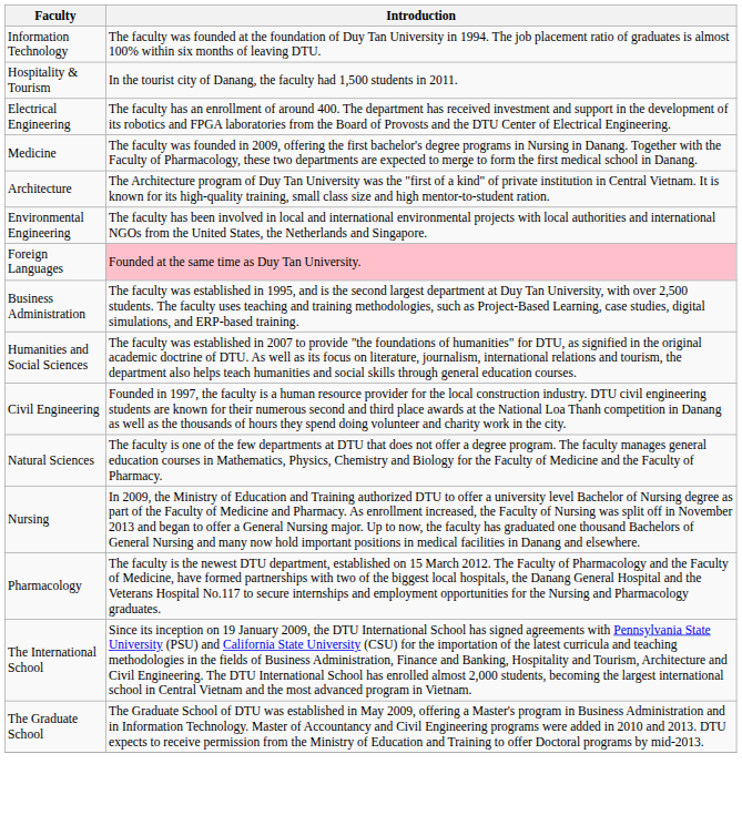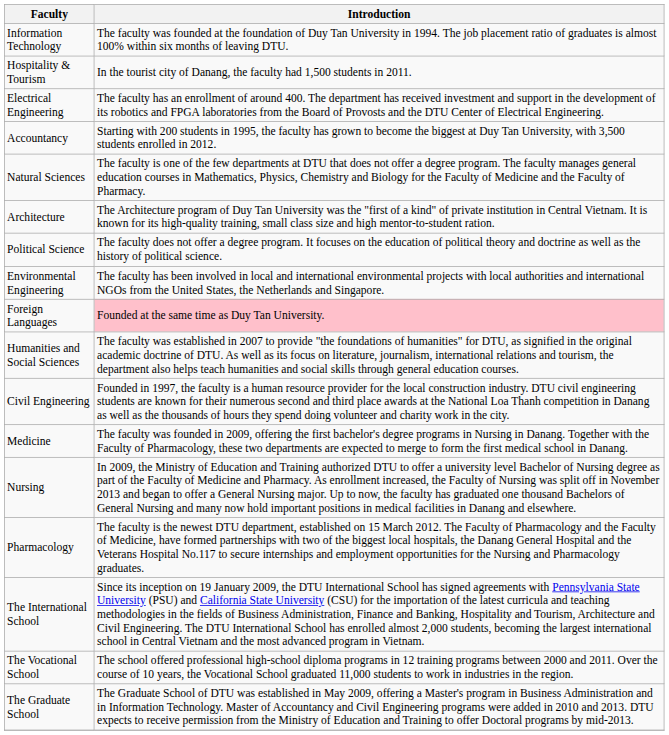+ row: Accountancy | Starting with 200 students in 1995, the faculty has grown to become the biggest at Duy Tan University, with 3,500 students enrolled in 2012.
rows swapped: Natural Sciences <-> Medicine
+ row: Political Science | The faculty does not offer a degree program. It focuses on the education of political theory and doctrine as well as the history of political science.
- row: Business Administration | The faculty was established in 1995, and is the second largest department at Duy Tan University, with over 2,500 students. The faculty uses teaching and training methodologies, such as Project-Based Learning, case studies, digital simulations, and ERP-based training.
+ row: The Vocational School | The school offered professional high-school diploma programs in 12 training programs between 2000 and 2011. Over the course of 10 years, the Vocational School graduated 11,000 students to work in industries in the region.
